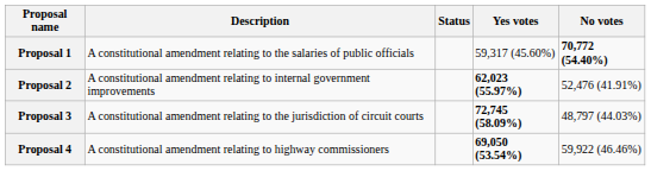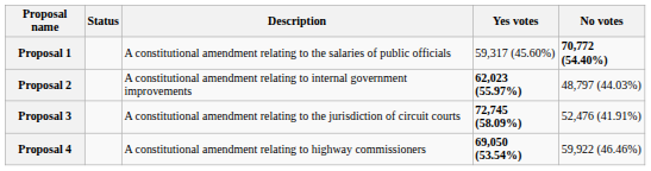columns swapped: Description <-> Status
Proposal 2 | No votes: 52,476 (41.91%) -> 48,797 (44.03%)
Proposal 3 | No votes: 48,797 (44.03%) -> 52,476 (41.91%)
